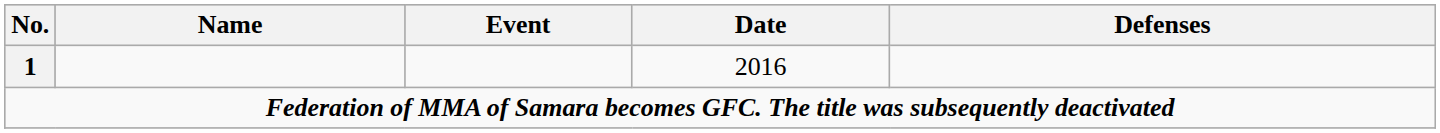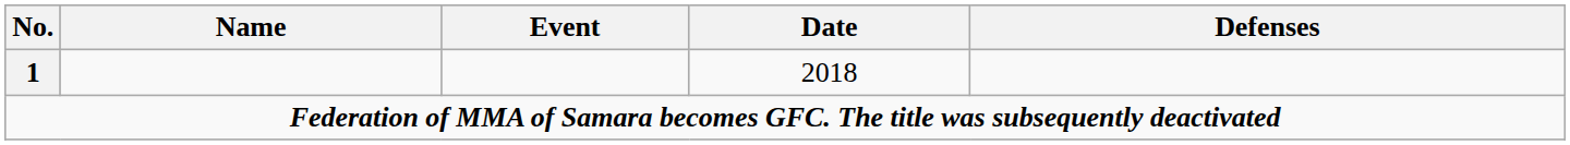1 | Date: 2016 -> 2018
